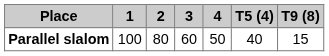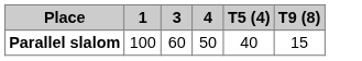- column: 2 | 80
